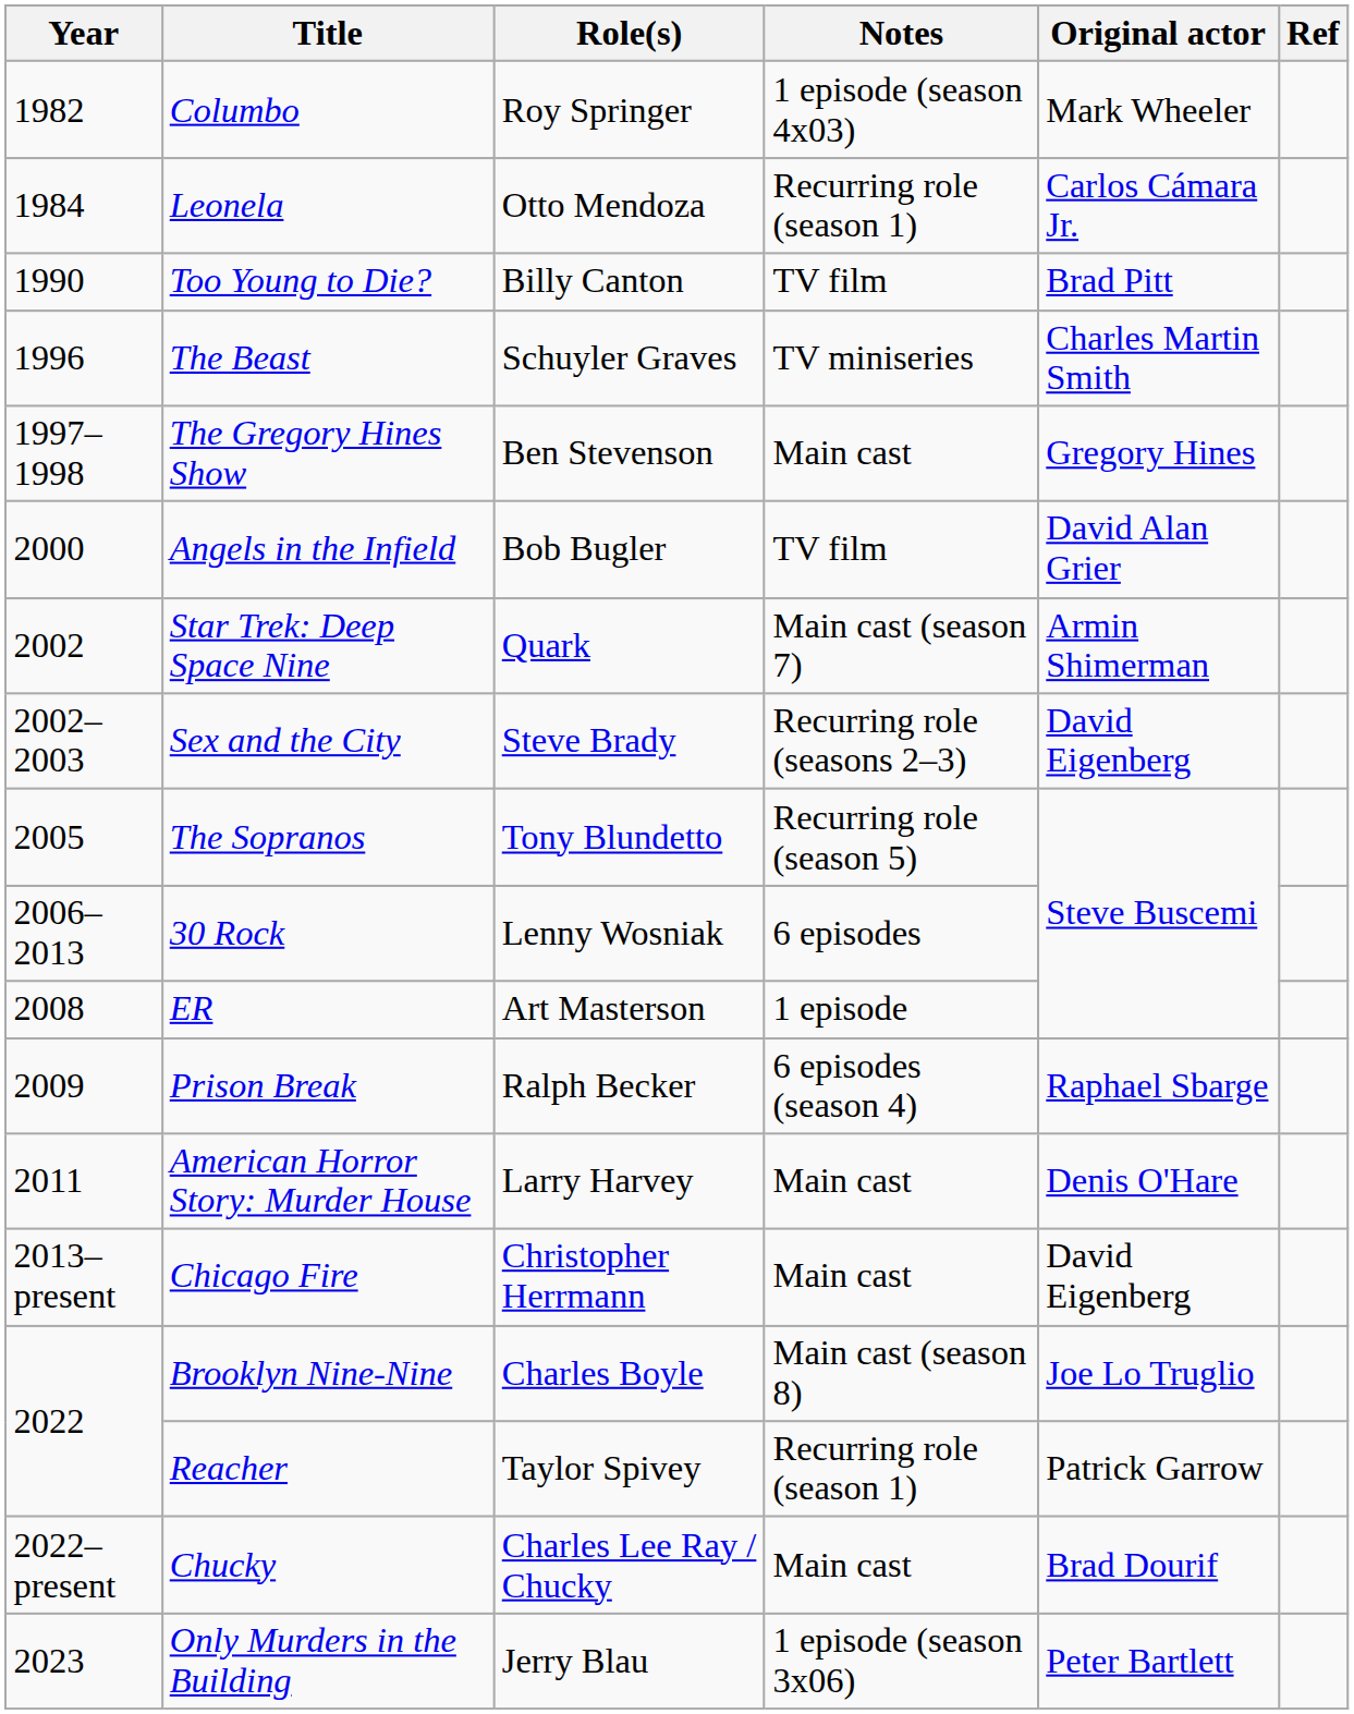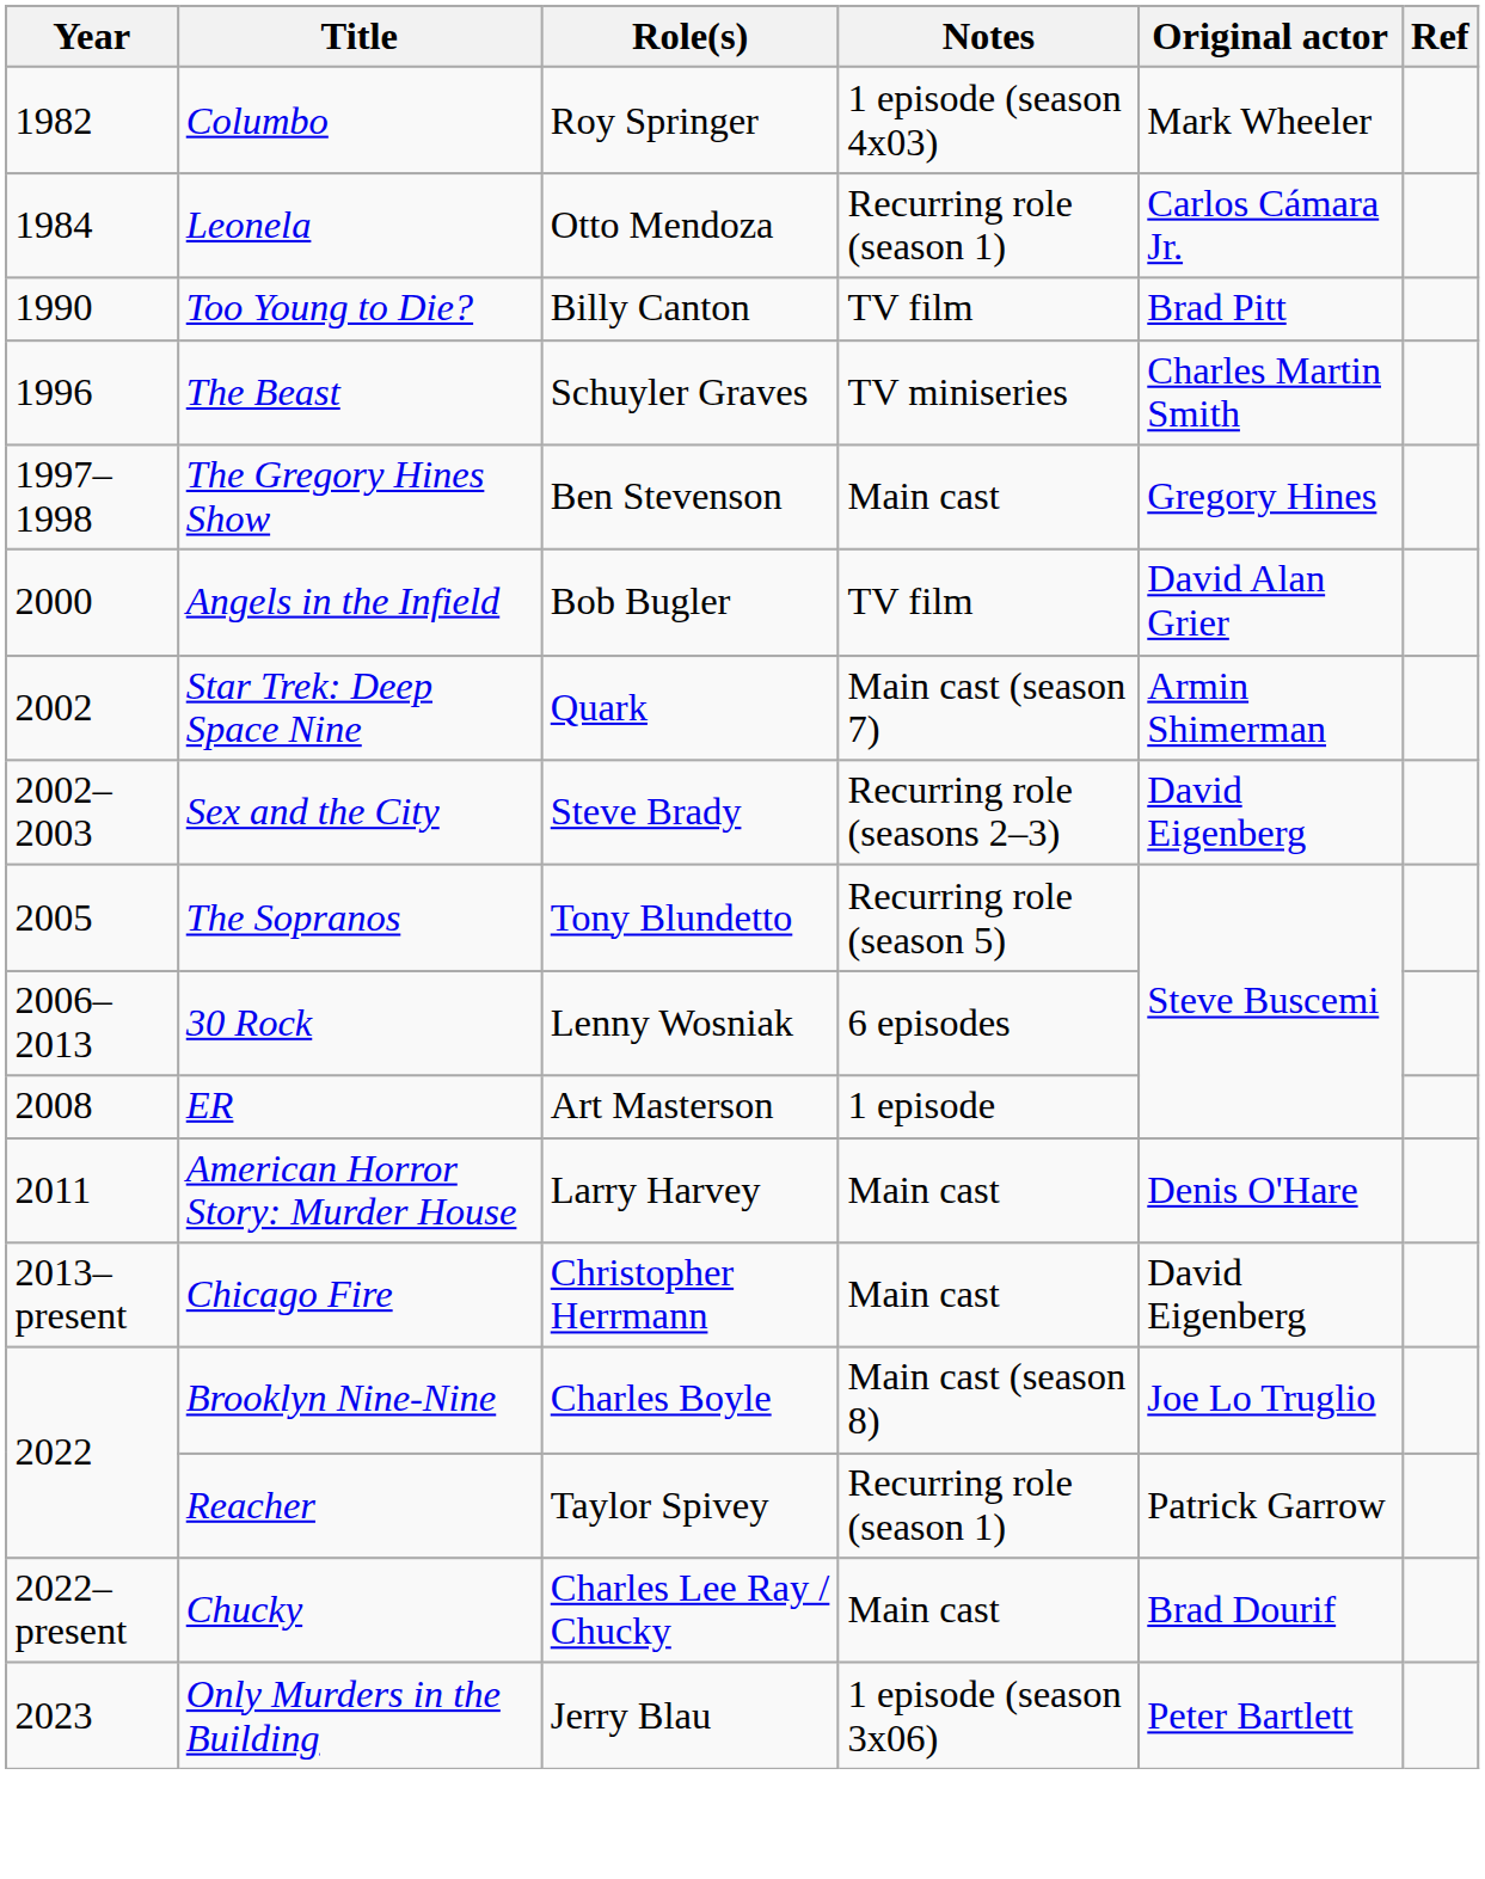- row: 2009 | Prison Break | Ralph Becker | 6 episodes (season 4) | Raphael Sbarge
